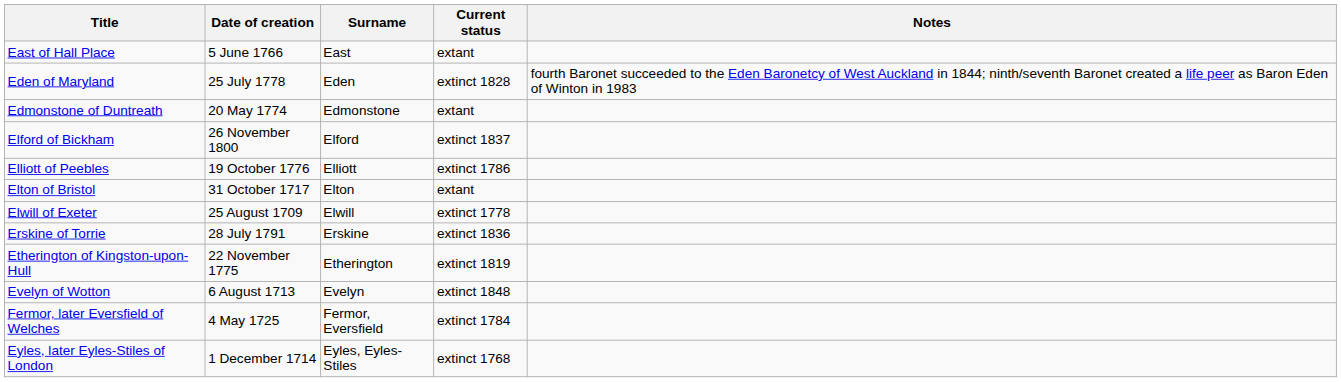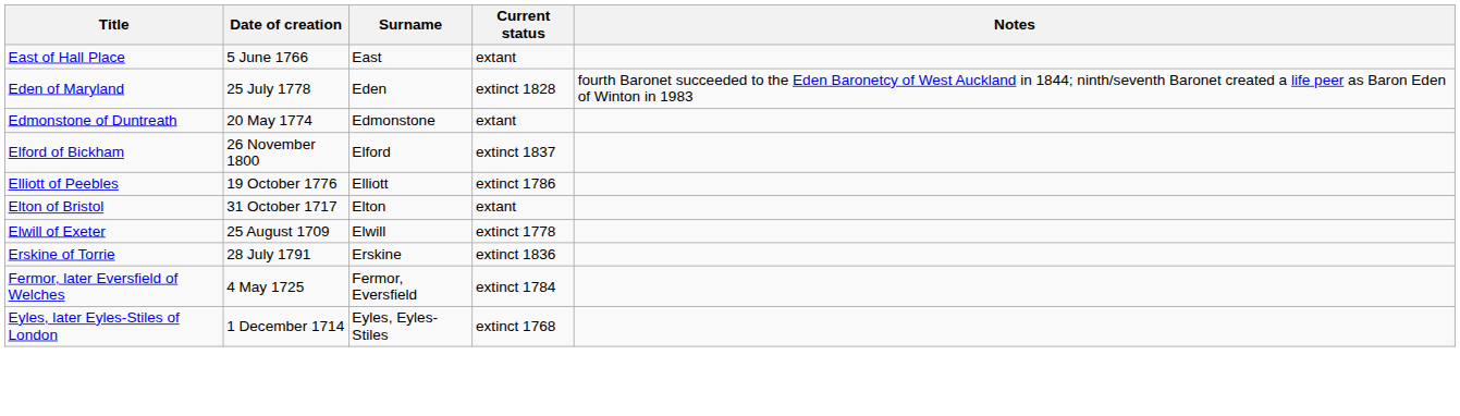- row: Etherington of Kingston-upon-Hull | 22 November 1775 | Etherington | extinct 1819
- row: Evelyn of Wotton | 6 August 1713 | Evelyn | extinct 1848
